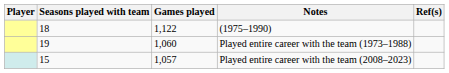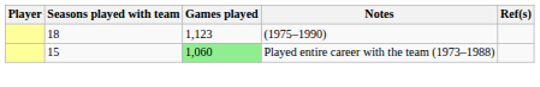(1975–1990) | Games played: 1,122 -> 1,123
Played entire career with the team (1973–1988) | Seasons played with team: 19 -> 15
Played entire career with the team (1973–1988) | Games played: no background -> lightgreen background
- row: 15 | 1,057 | Played entire career with the team (2008–2023)
